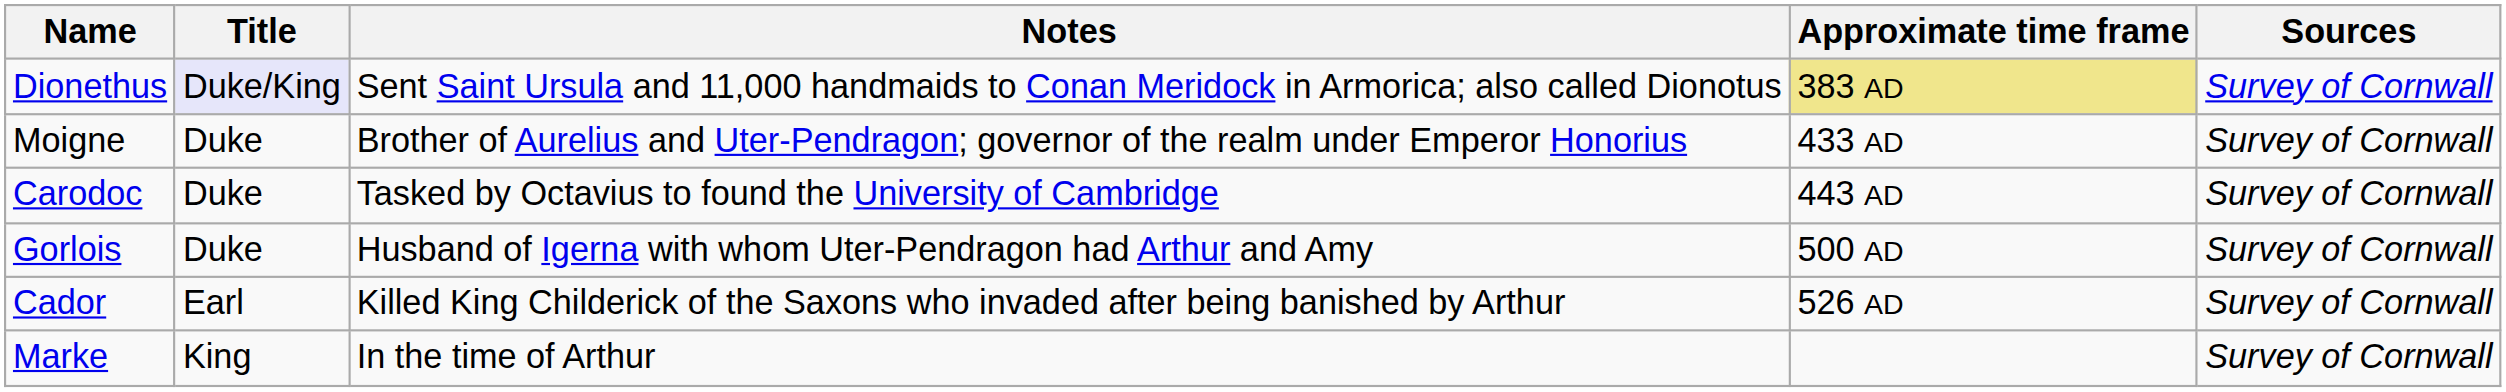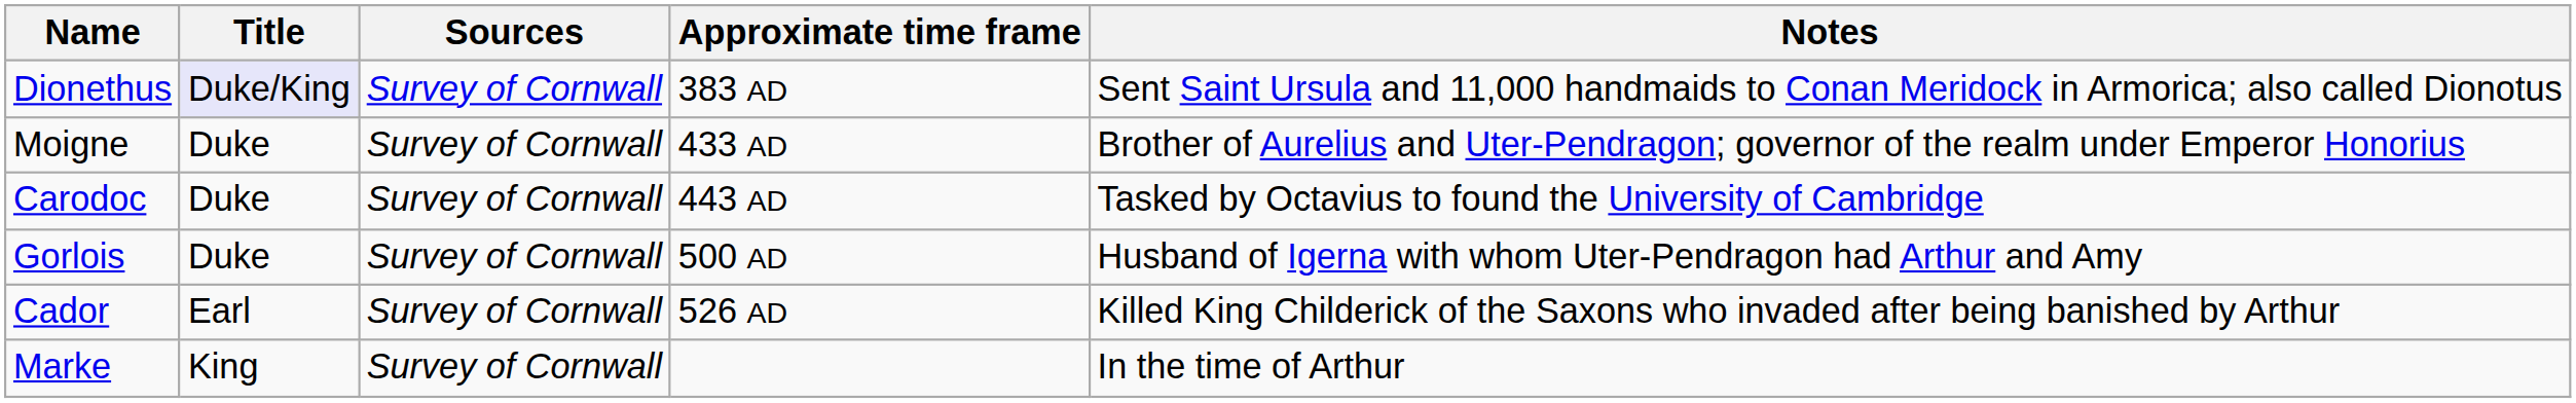columns swapped: Notes <-> Sources
Dionethus | Approximate time frame: khaki background -> no background
